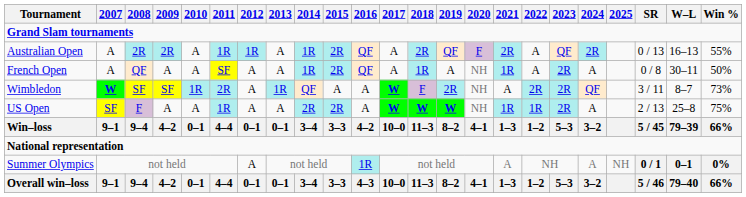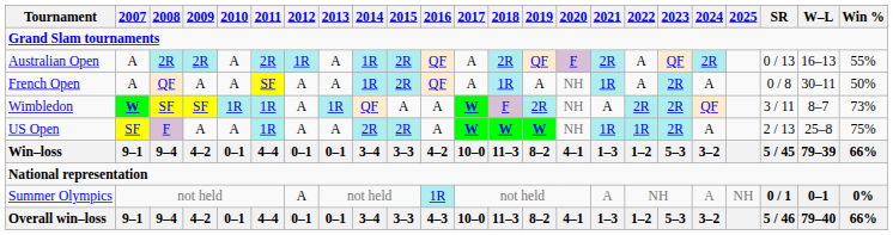Australian Open | 2011: 1R -> 2R
Wimbledon | 2011: 2R -> 1R
